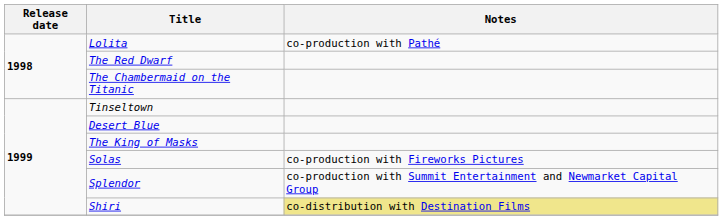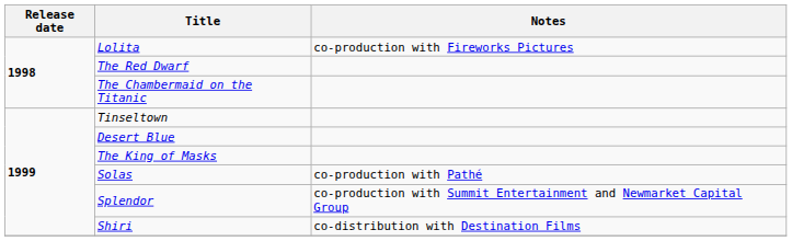Lolita | Notes: co-production with Pathé -> co-production with Fireworks Pictures
Solas | Notes: co-production with Fireworks Pictures -> co-production with Pathé
Shiri | Notes: khaki background -> no background
